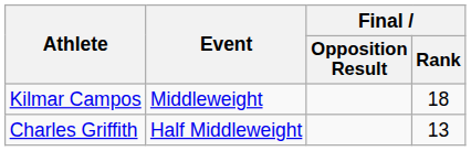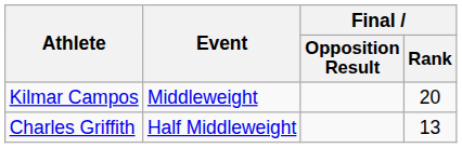Kilmar Campos | Final / Rank: 18 -> 20
